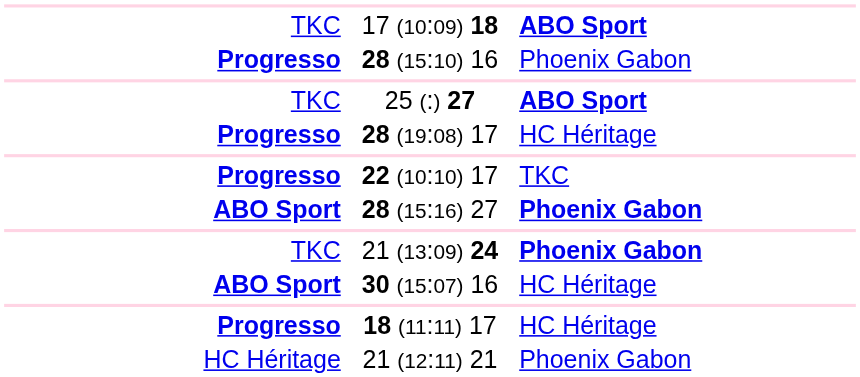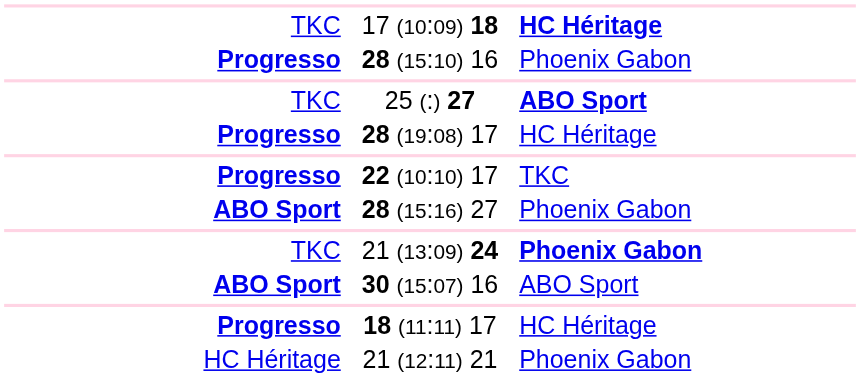17 (10:09) 18 | column 3: ABO Sport -> HC Héritage
28 (15:16) 27 | column 3: bold -> normal
30 (15:07) 16 | column 3: HC Héritage -> ABO Sport
